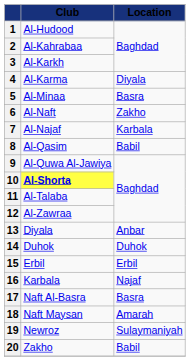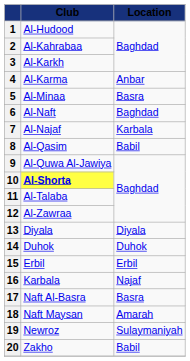4 | Location: Diyala -> Anbar
6 | Location: Zakho -> Baghdad
13 | Location: Anbar -> Diyala
